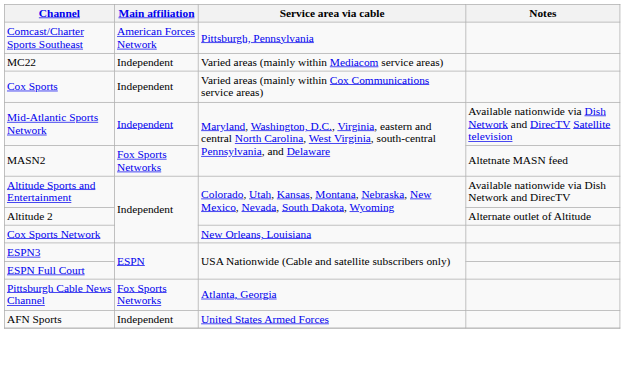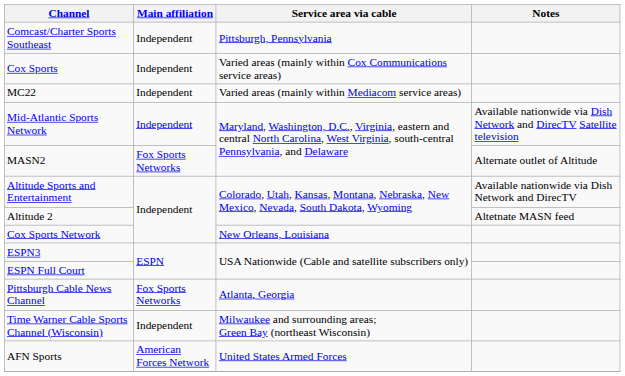Comcast/Charter Sports Southeast | Main affiliation: American Forces Network -> Independent
rows swapped: Cox Sports <-> MC22
MASN2 | Notes: Altetnate MASN feed -> Alternate outlet of Altitude
Altitude 2 | Notes: Alternate outlet of Altitude -> Altetnate MASN feed
+ row: Time Warner Cable Sports Channel (Wisconsin) | Independent | Milwaukee and surrounding areas; Green Bay (northeast Wisconsin)
AFN Sports | Main affiliation: Independent -> American Forces Network
